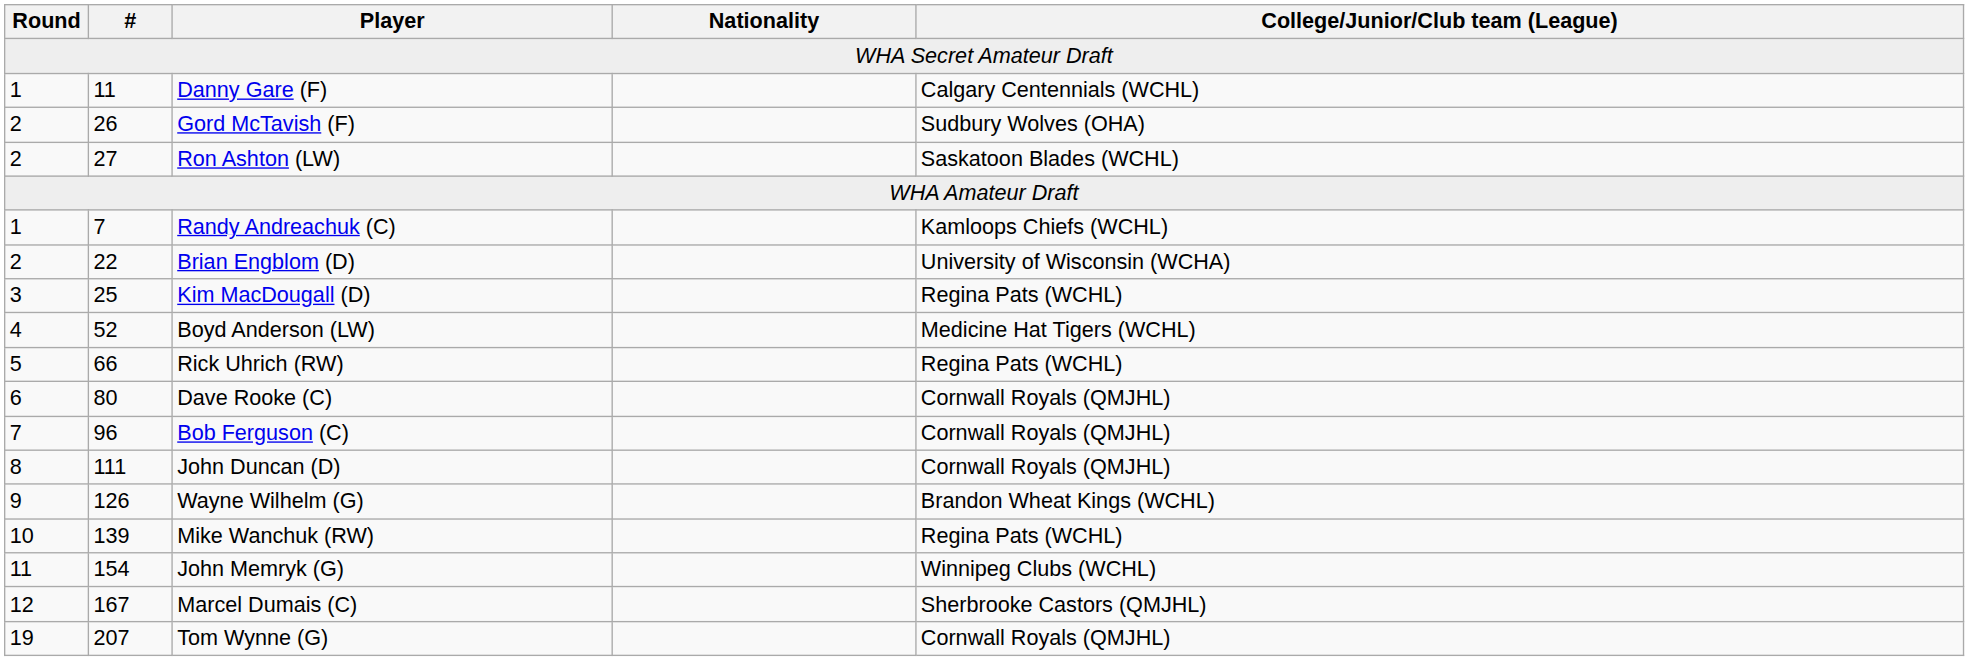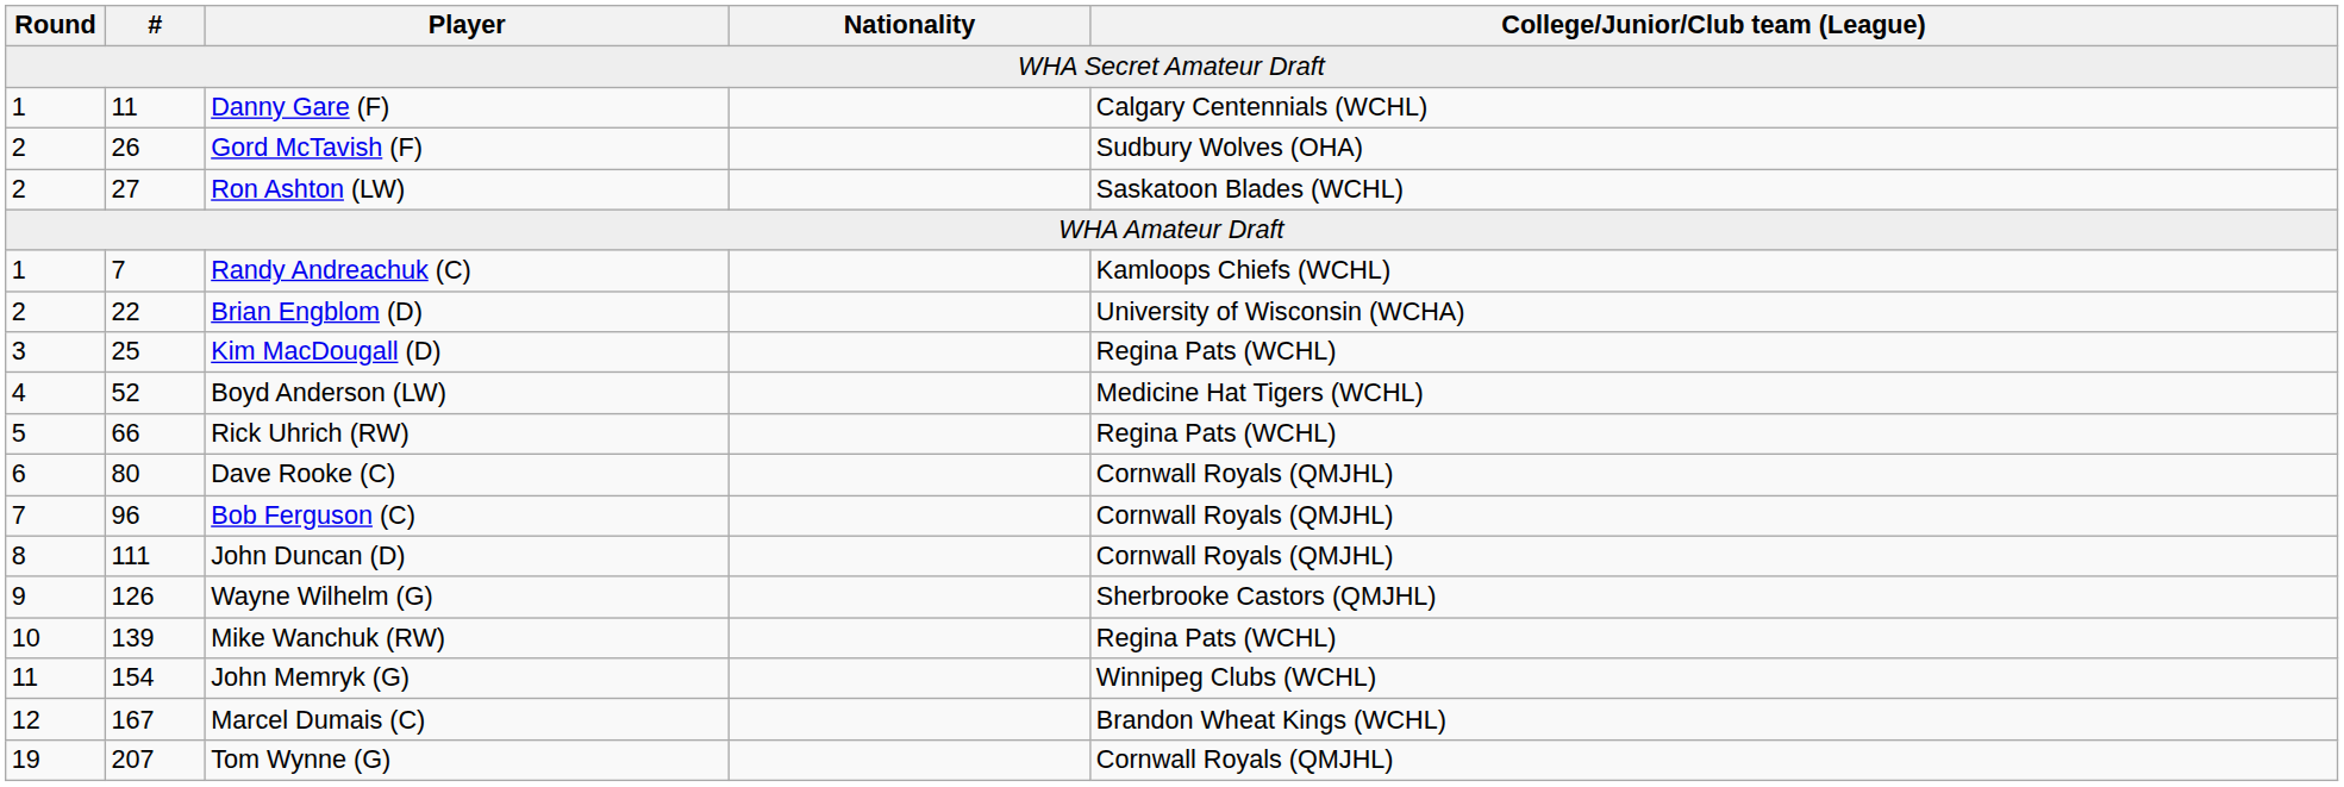Wayne Wilhelm (G) | College/Junior/Club team (League): Brandon Wheat Kings (WCHL) -> Sherbrooke Castors (QMJHL)
Marcel Dumais (C) | College/Junior/Club team (League): Sherbrooke Castors (QMJHL) -> Brandon Wheat Kings (WCHL)
